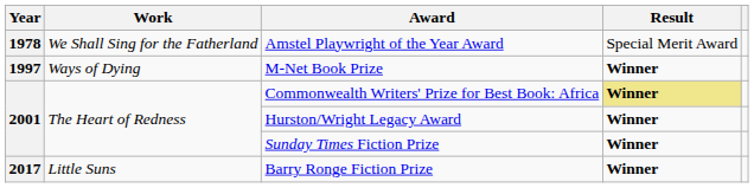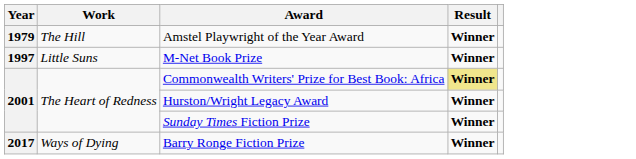- row: 1978 | We Shall Sing for the Fatherland | Amstel Playwright of the Year Award | Special Merit Award
+ row: 1979 | The Hill | Amstel Playwright of the Year Award | Winner
M-Net Book Prize | Work: Ways of Dying -> Little Suns
Barry Ronge Fiction Prize | Work: Little Suns -> Ways of Dying
